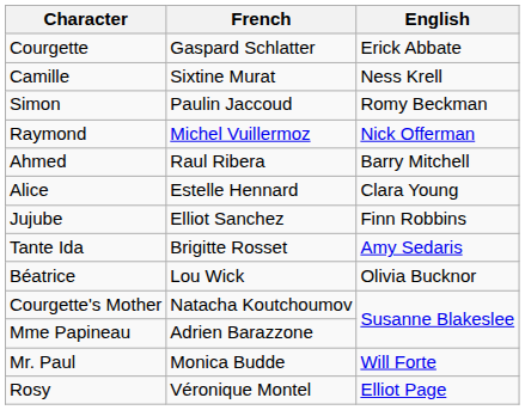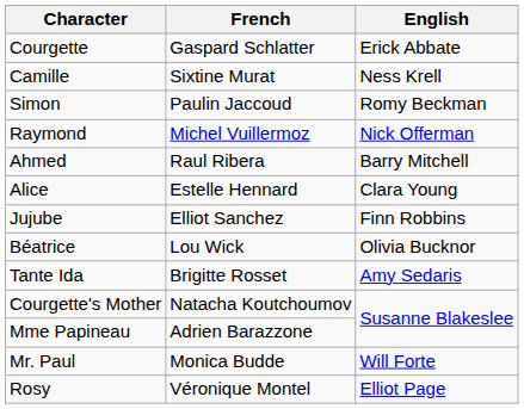rows swapped: Béatrice <-> Tante Ida
